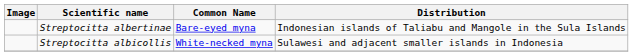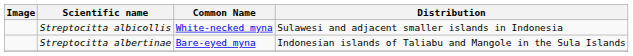rows swapped: Streptocitta albertinae <-> Streptocitta albicollis
